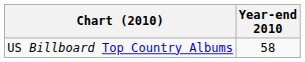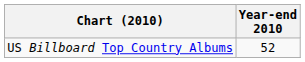US Billboard Top Country Albums | Year-end 2010: 58 -> 52
